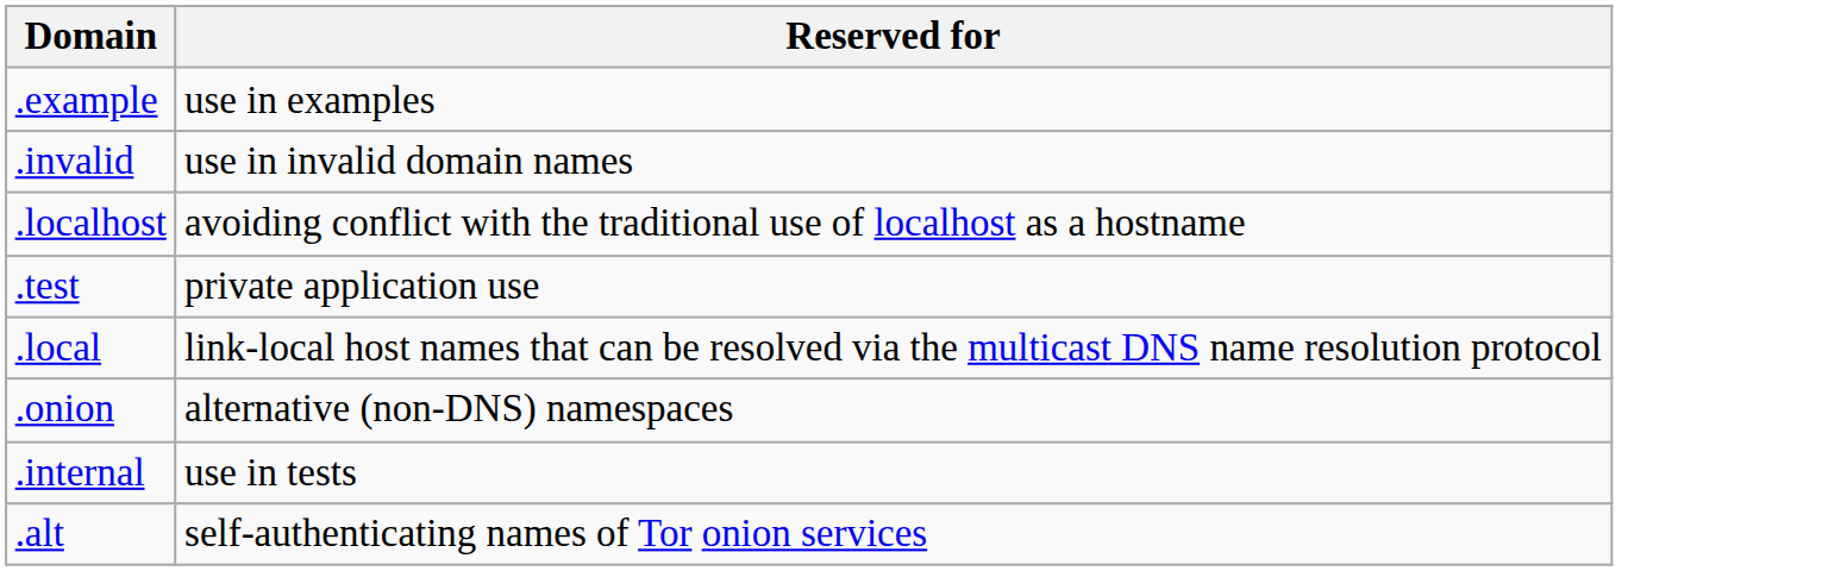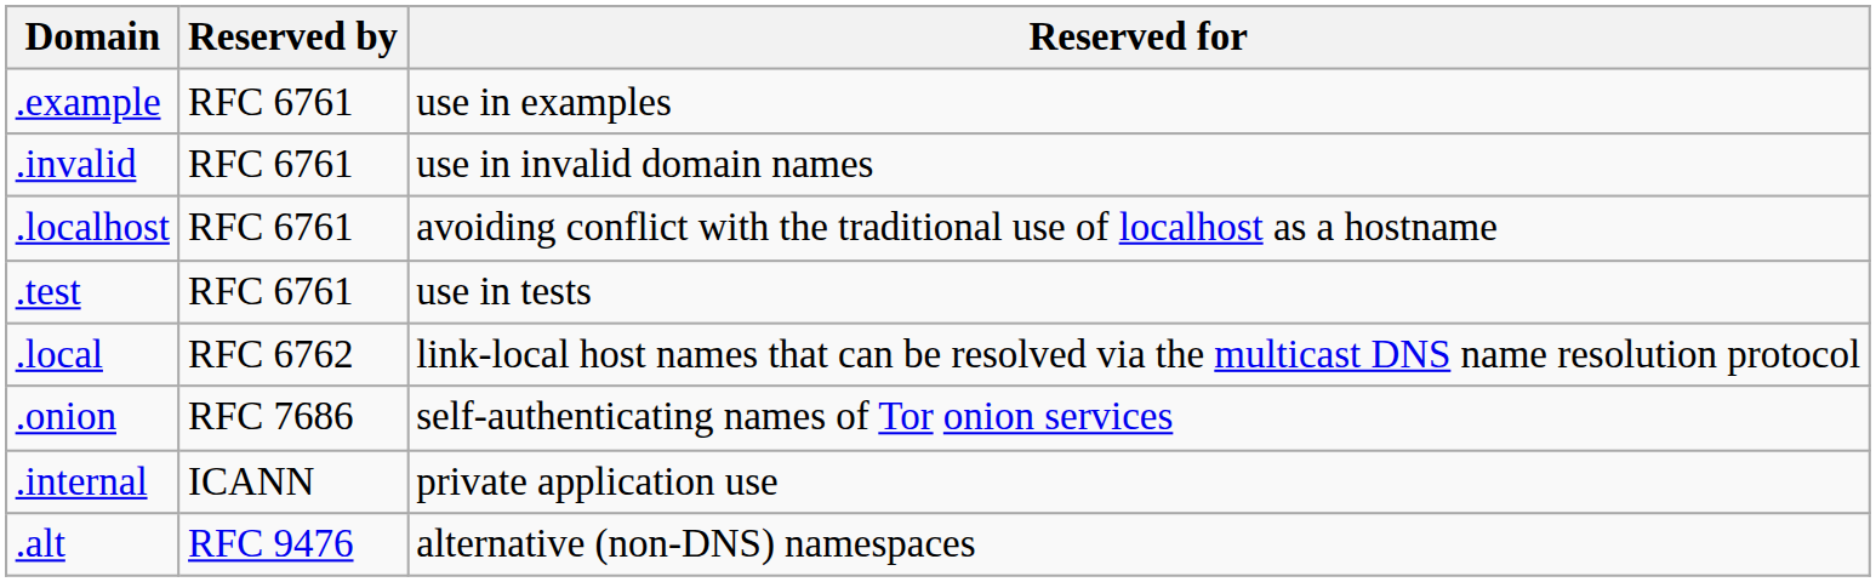+ column: Reserved by | RFC 6761 | RFC 6761 | RFC 6761 | RFC 6761 | RFC 6762 | RFC 7686 | ICANN | RFC 9476
.test | Reserved for: private application use -> use in tests
.onion | Reserved for: alternative (non-DNS) namespaces -> self-authenticating names of Tor onion services
.internal | Reserved for: use in tests -> private application use
.alt | Reserved for: self-authenticating names of Tor onion services -> alternative (non-DNS) namespaces
